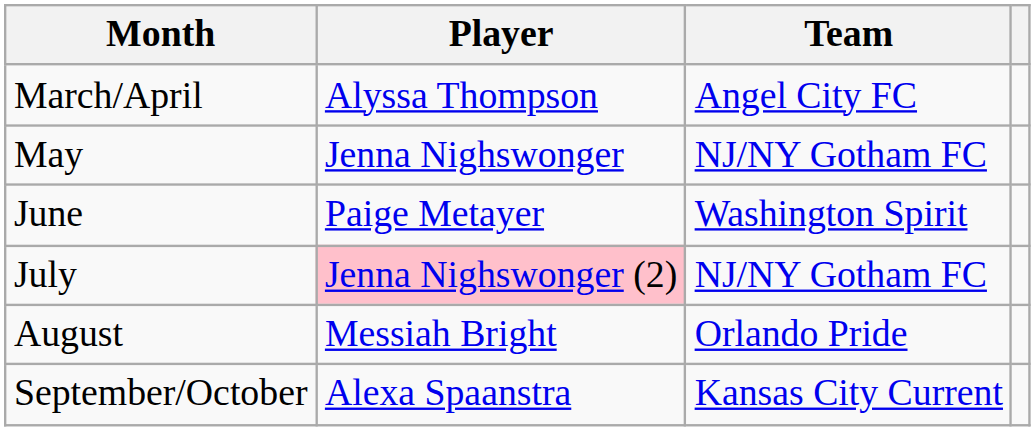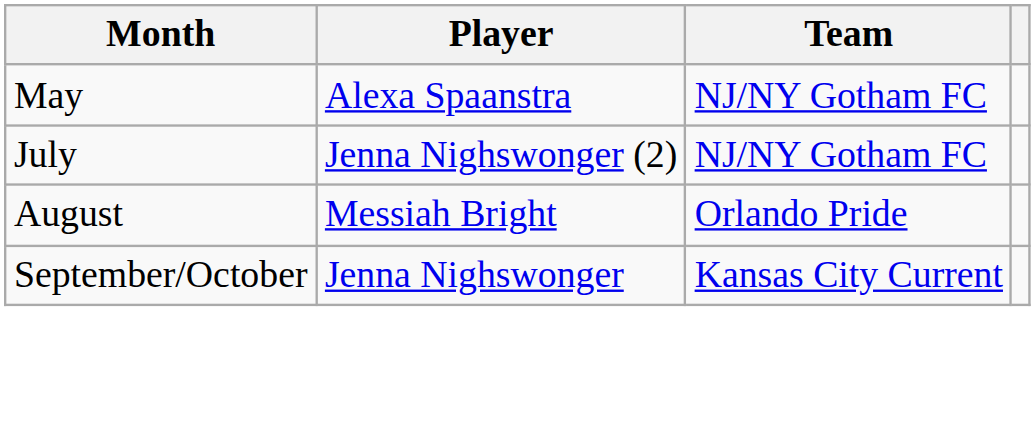- row: March/April | Alyssa Thompson | Angel City FC
May | Player: Jenna Nighswonger -> Alexa Spaanstra
- row: June | Paige Metayer | Washington Spirit
July | Player: pink background -> no background
September/October | Player: Alexa Spaanstra -> Jenna Nighswonger
